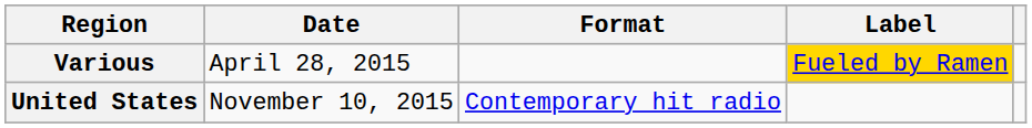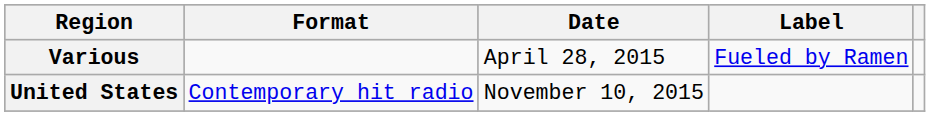columns swapped: Date <-> Format
Various | Label: gold background -> no background
